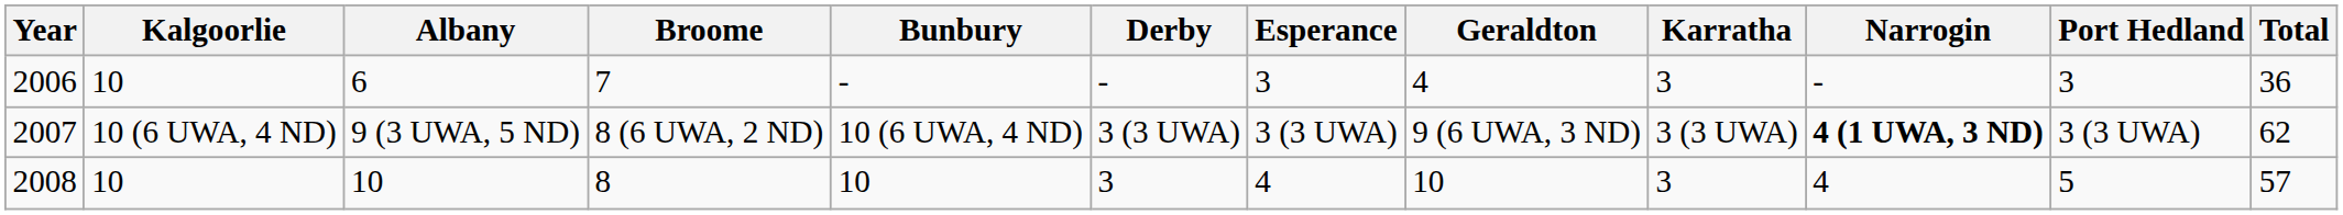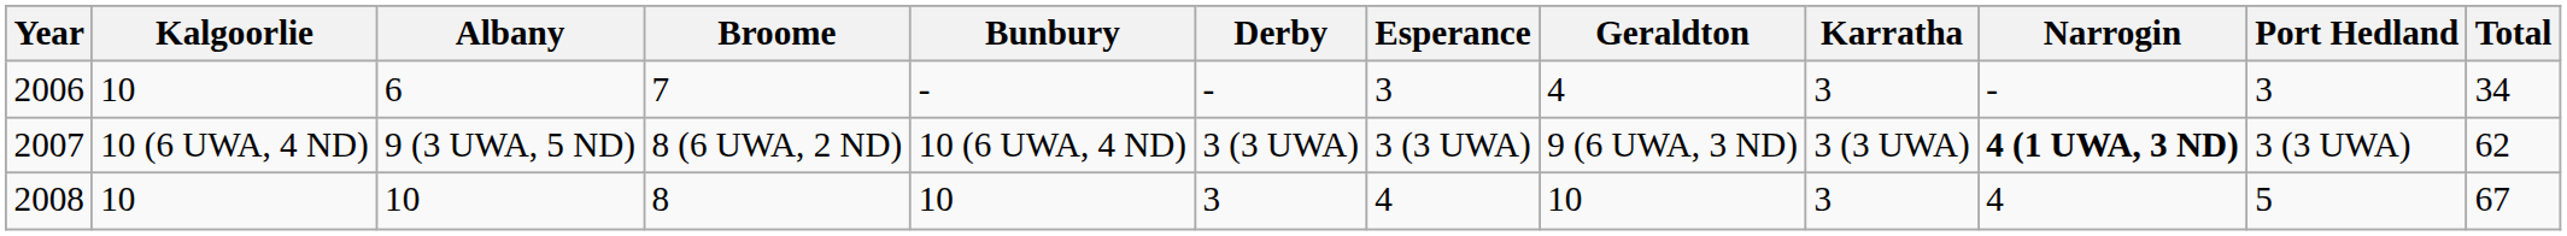2006 | Total: 36 -> 34
2008 | Total: 57 -> 67
